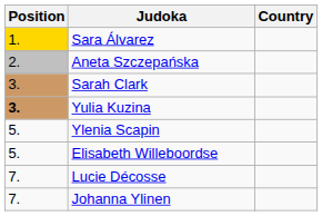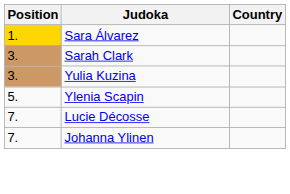- row: 2. | Aneta Szczepańska
Yulia Kuzina | Position: bold -> normal
- row: 5. | Elisabeth Willeboordse
